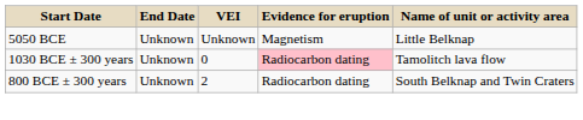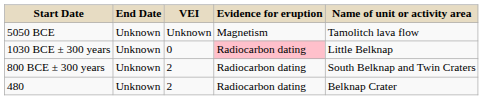5050 BCE | Name of unit or activity area: Little Belknap -> Tamolitch lava flow
1030 BCE ± 300 years | Name of unit or activity area: Tamolitch lava flow -> Little Belknap
+ row: 480 | Unknown | 2 | Radiocarbon dating | Belknap Crater
